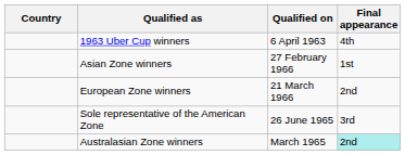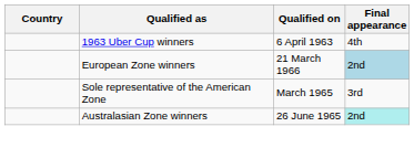- row: Asian Zone winners | 27 February 1966 | 1st
European Zone winners | Final appearance: no background -> lightblue background
Sole representative of the American Zone | Qualified on: 26 June 1965 -> March 1965
Australasian Zone winners | Qualified on: March 1965 -> 26 June 1965
